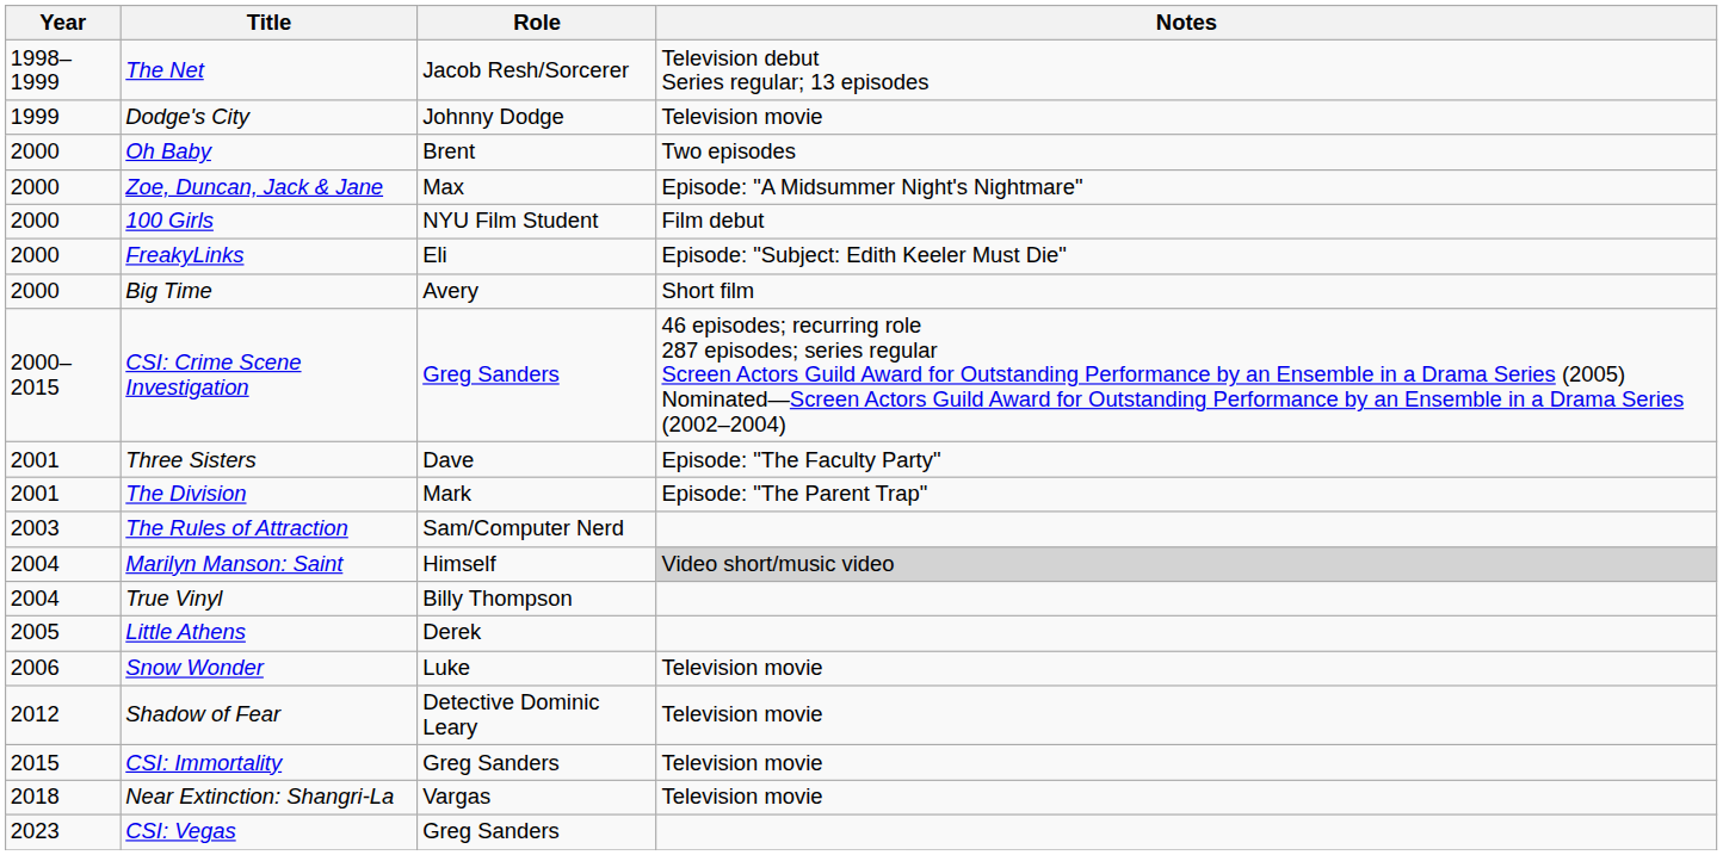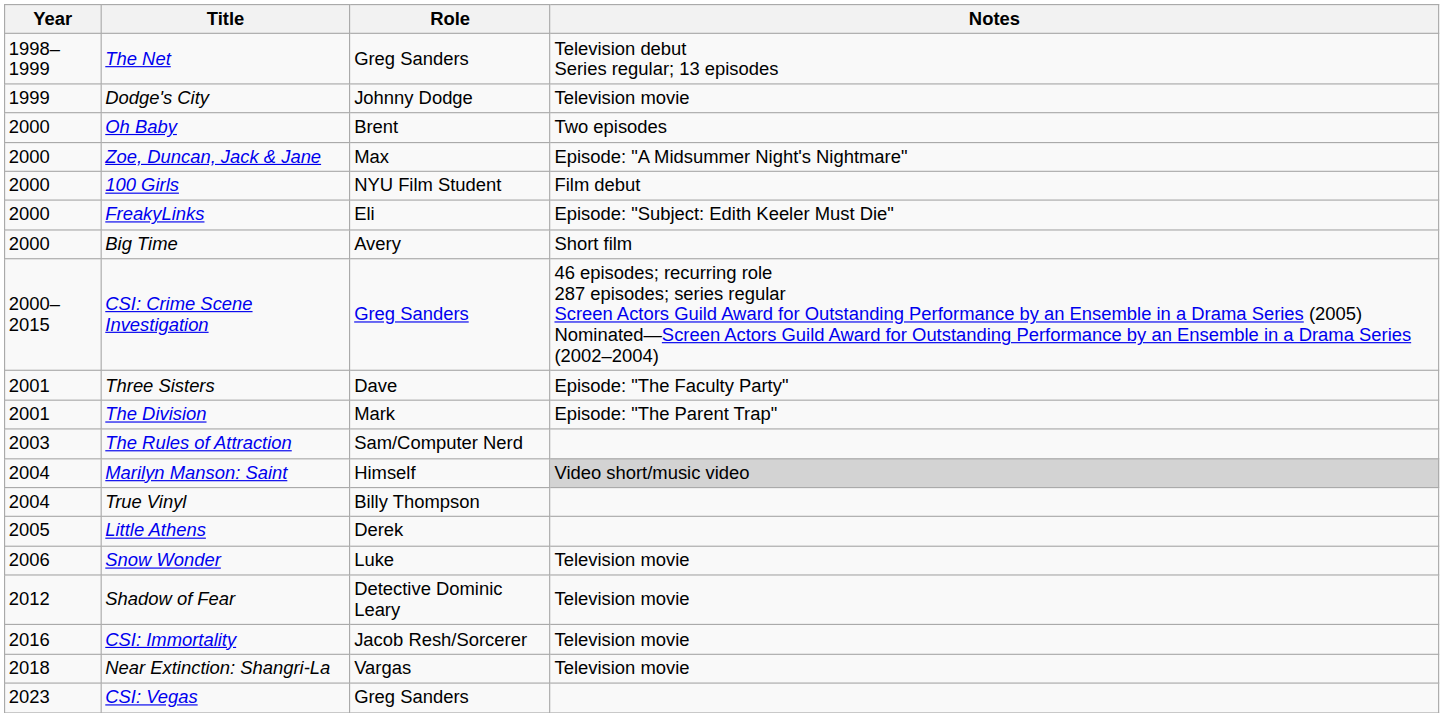The Net | Role: Jacob Resh/Sorcerer -> Greg Sanders
CSI: Immortality | Year: 2015 -> 2016
CSI: Immortality | Role: Greg Sanders -> Jacob Resh/Sorcerer
